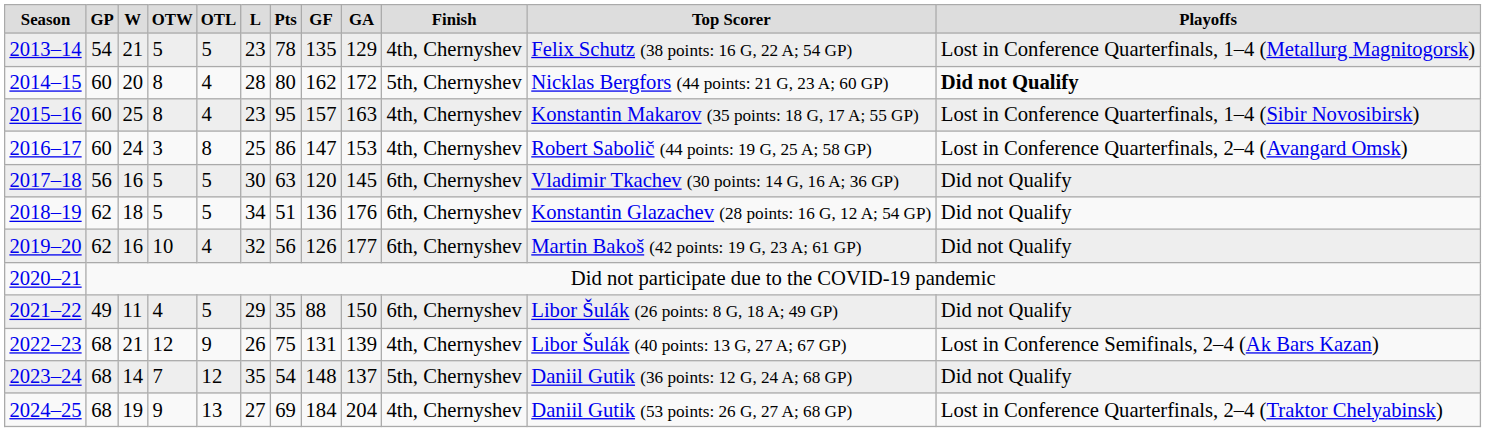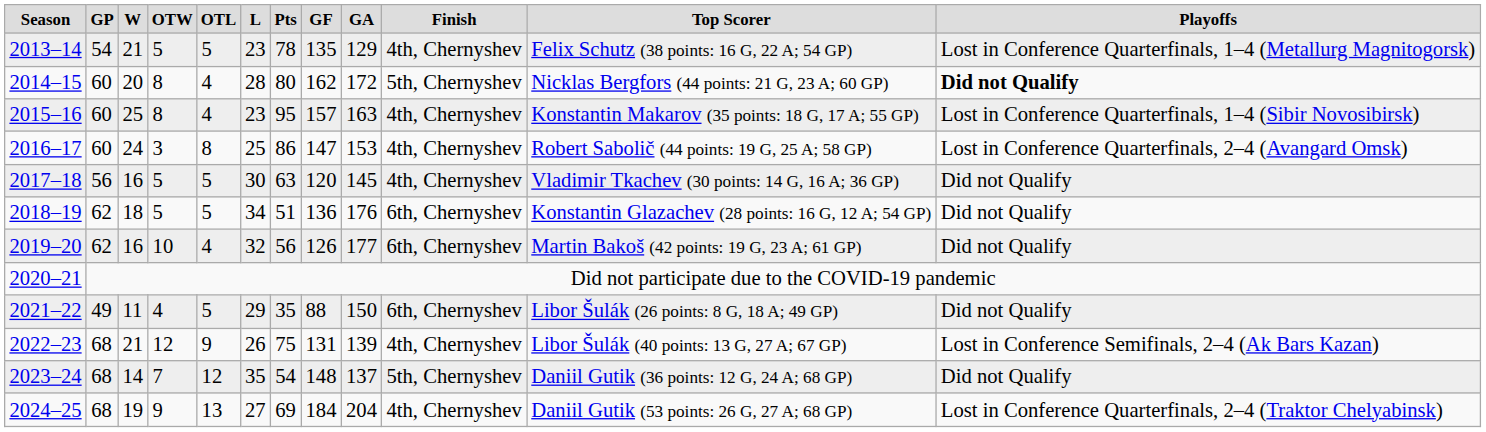2017–18 | Finish: 6th, Chernyshev -> 4th, Chernyshev
